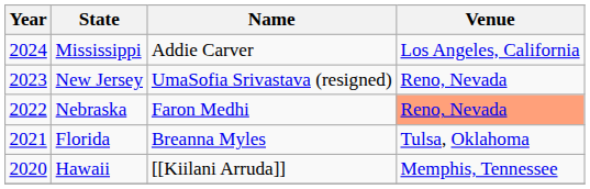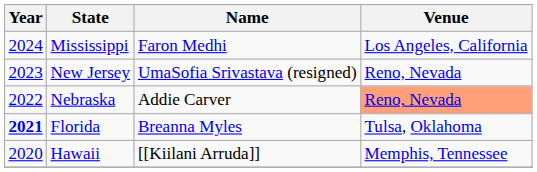Mississippi | Name: Addie Carver -> Faron Medhi
Nebraska | Name: Faron Medhi -> Addie Carver
Florida | Year: normal -> bold
